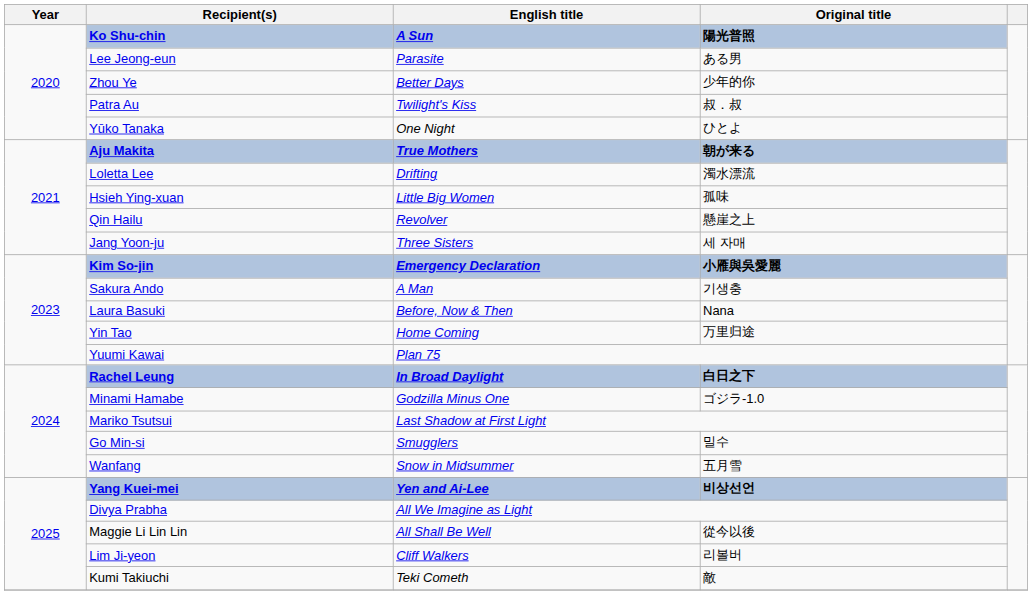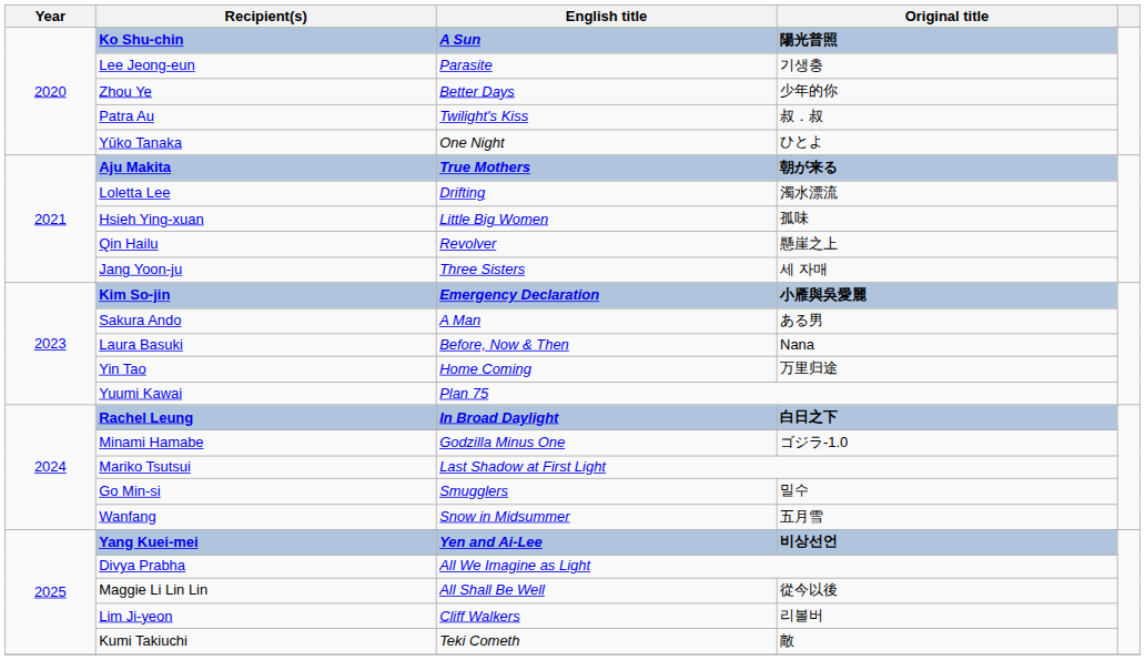Lee Jeong-eun | Original title: ある男 -> 기생충
Sakura Ando | Original title: 기생충 -> ある男
